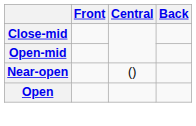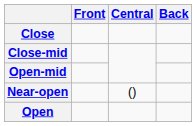+ row: Close
